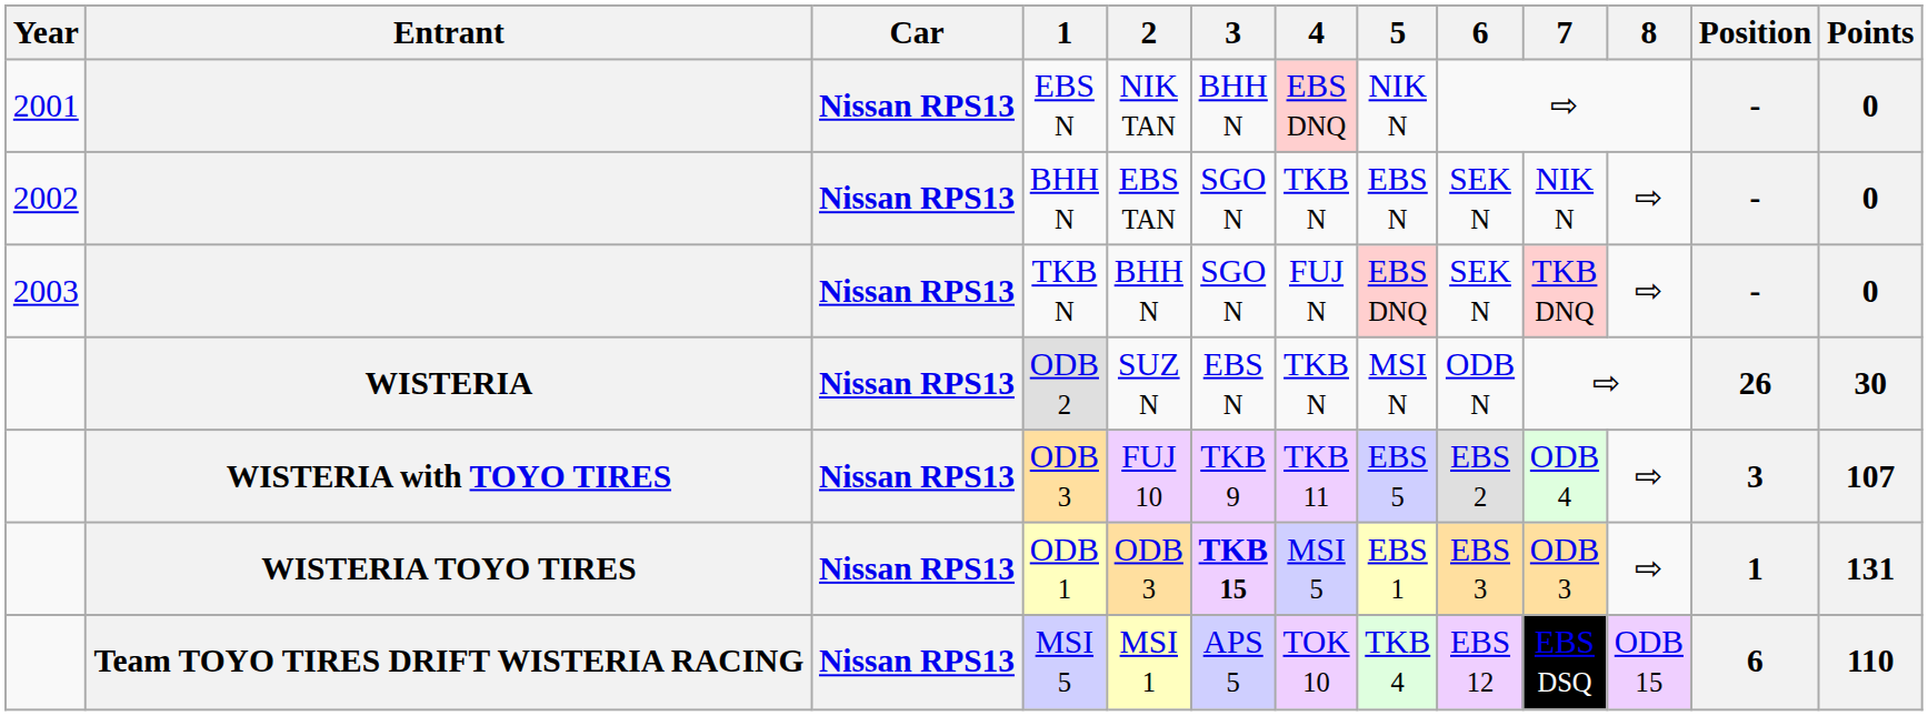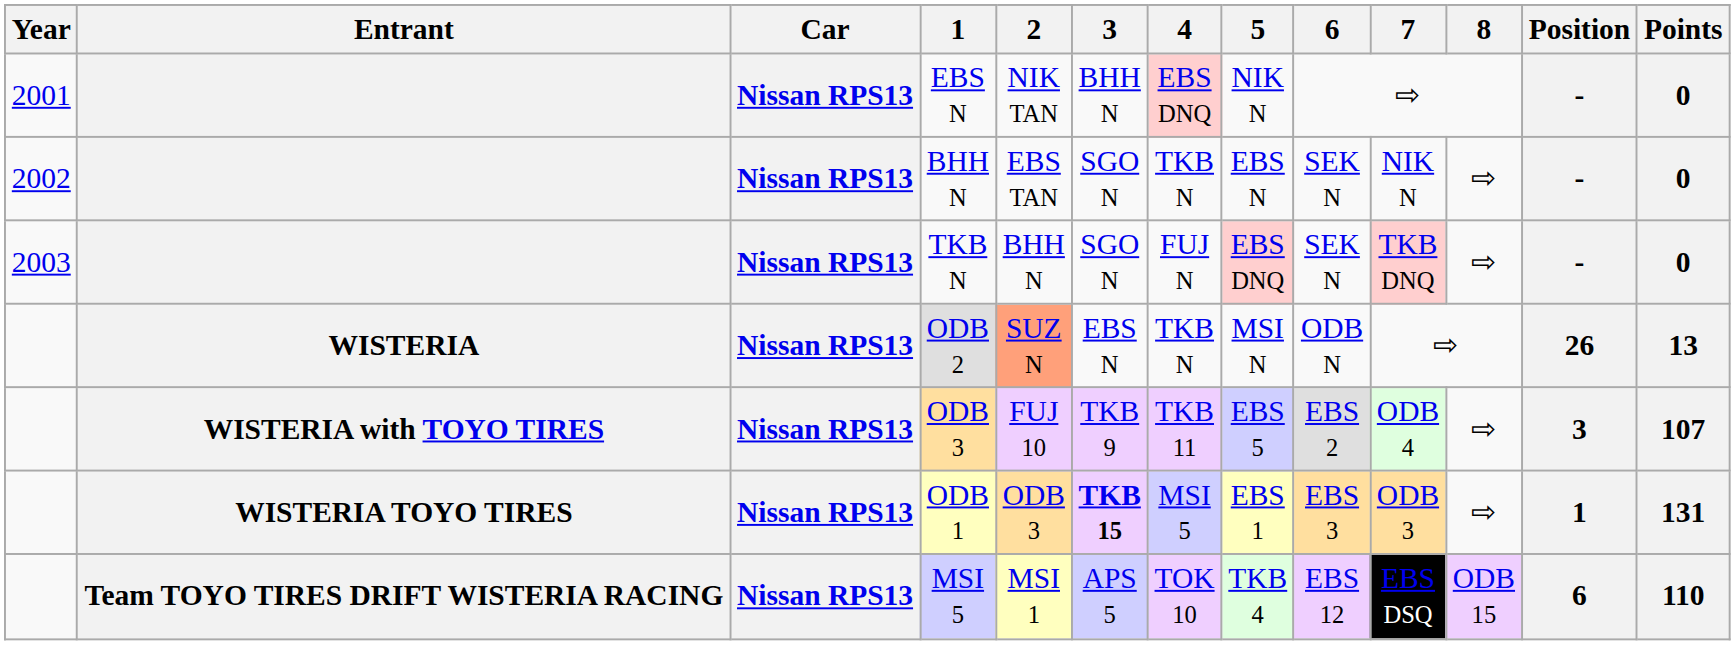ODB 2 | 2: no background -> lightsalmon background
ODB 2 | Points: 30 -> 13
